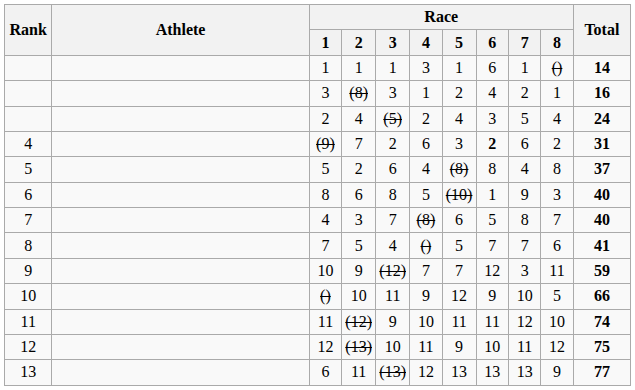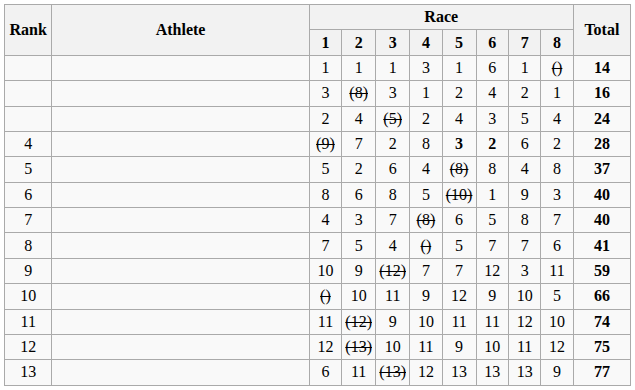(9) | Race / 4: 6 -> 8
(9) | Race / 5: normal -> bold
(9) | Total: 31 -> 28
